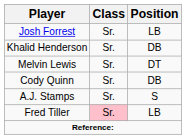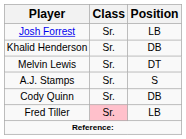rows swapped: Cody Quinn <-> A.J. Stamps
